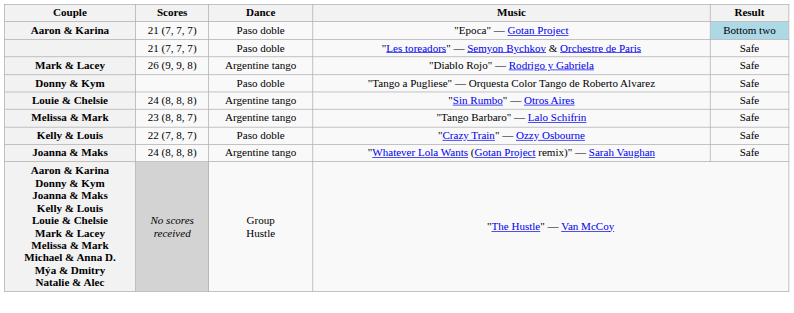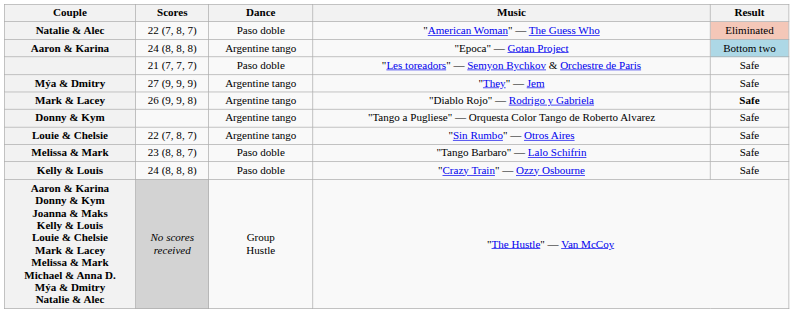+ row: Natalie & Alec | 22 (7, 8, 7) | Paso doble | "American Woman" — The Guess Who | Eliminated
Aaron & Karina | Scores: 21 (7, 7, 7) -> 24 (8, 8, 8)
Aaron & Karina | Dance: Paso doble -> Argentine tango
+ row: Mýa & Dmitry | 27 (9, 9, 9) | Argentine tango | "They" — Jem | Safe
Mark & Lacey | Result: normal -> bold
Donny & Kym | Dance: Paso doble -> Argentine tango
Louie & Chelsie | Scores: 24 (8, 8, 8) -> 22 (7, 8, 7)
Melissa & Mark | Dance: Argentine tango -> Paso doble
Kelly & Louis | Scores: 22 (7, 8, 7) -> 24 (8, 8, 8)
- row: Joanna & Maks | 24 (8, 8, 8) | Argentine tango | "Whatever Lola Wants (Gotan Project remix)" — Sarah Vaughan | Safe
